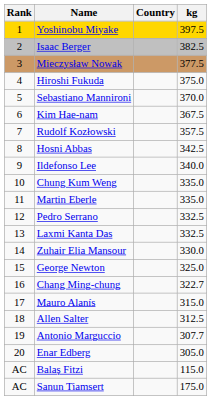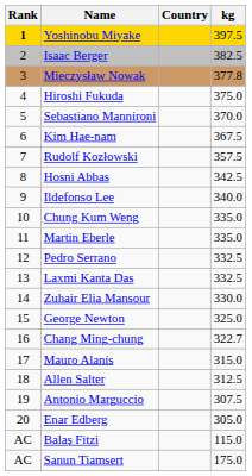Yoshinobu Miyake | Rank: normal -> bold
Mieczysław Nowak | kg: 377.5 -> 377.8
Antonio Marguccio | kg: 307.7 -> 307.5
